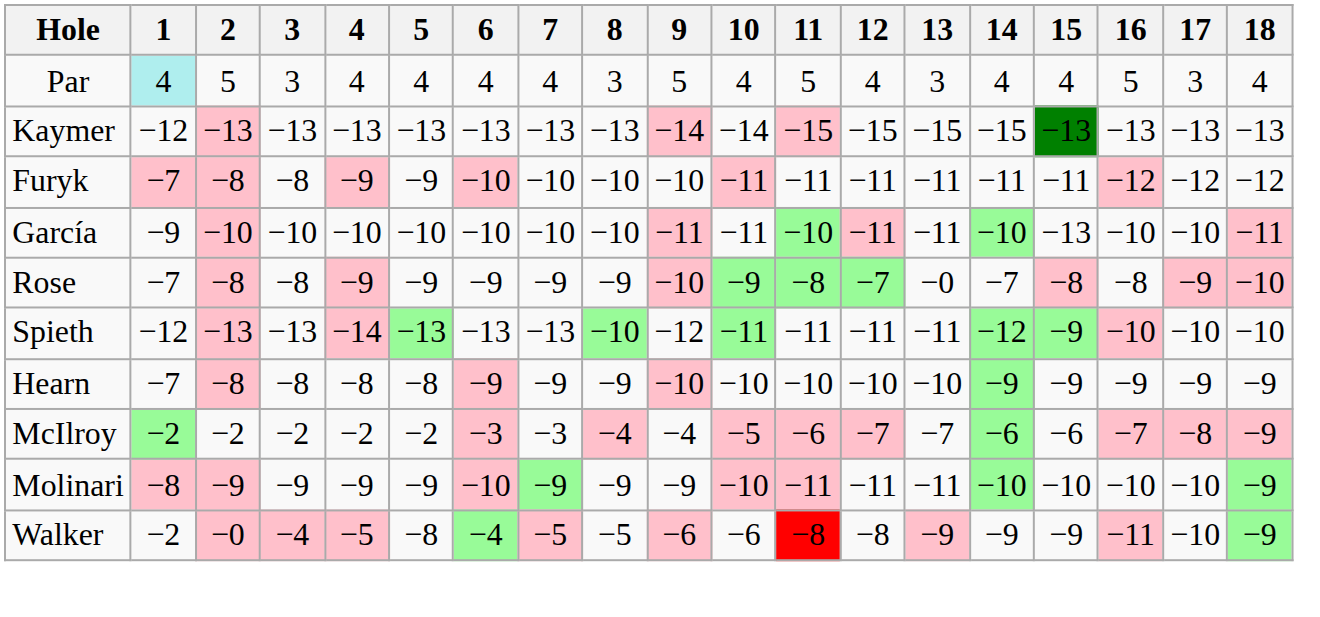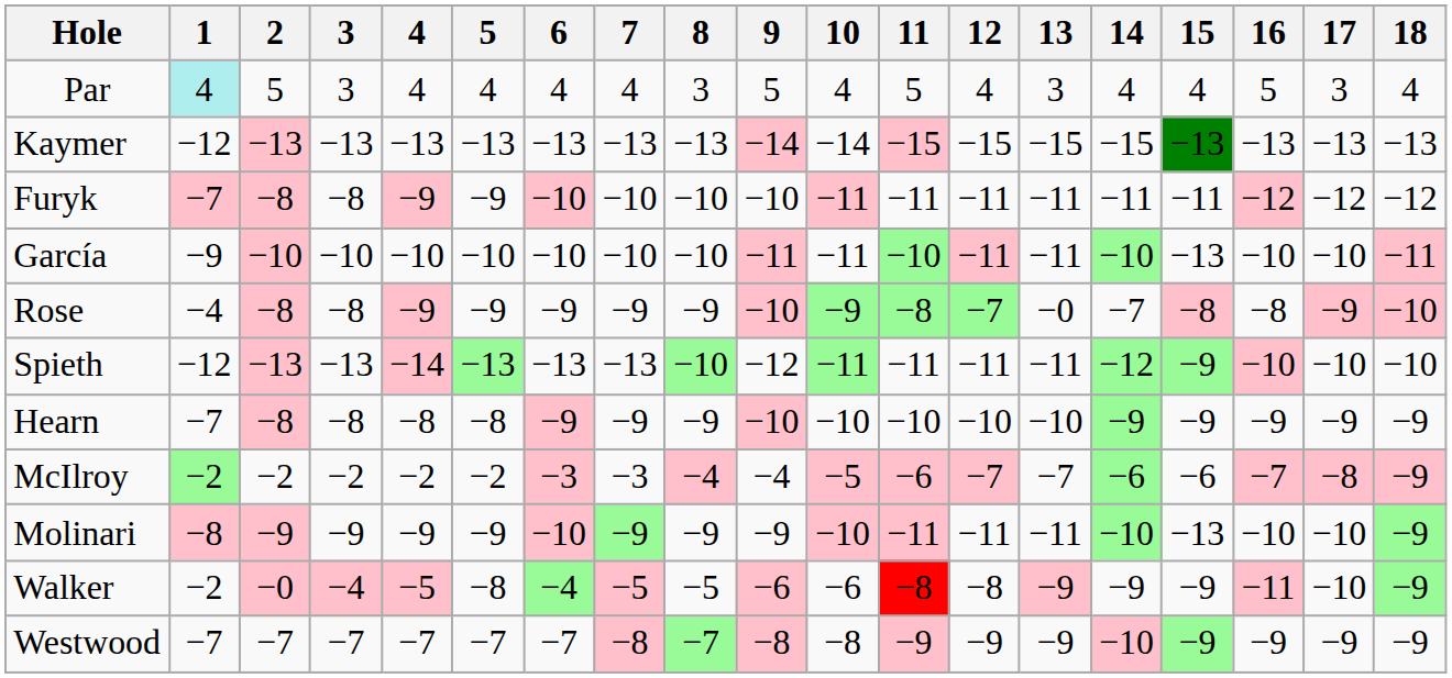Rose | 1: −7 -> −4
Molinari | 15: −10 -> −13
+ row: Westwood | −7 | −7 | −7 | −7 | −7 | −7 | −8 | −7 | −8 | −8 | −9 | −9 | −9 | −10 | −9 | −9 | −9 | −9
